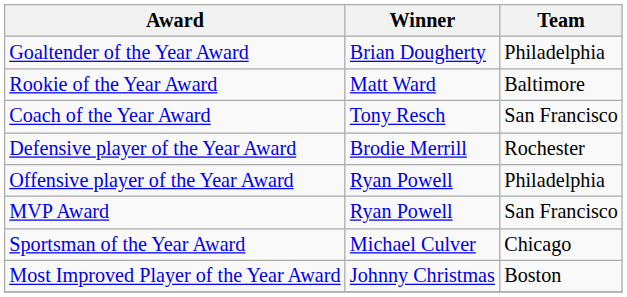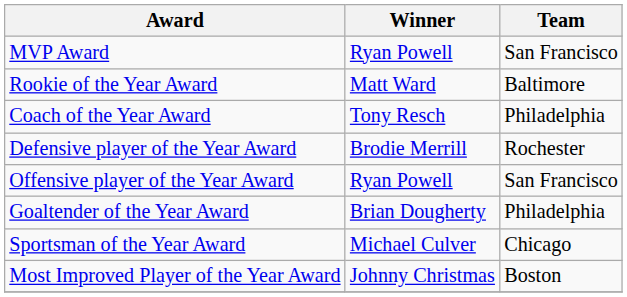rows swapped: MVP Award <-> Goaltender of the Year Award
Coach of the Year Award | Team: San Francisco -> Philadelphia
Offensive player of the Year Award | Team: Philadelphia -> San Francisco
